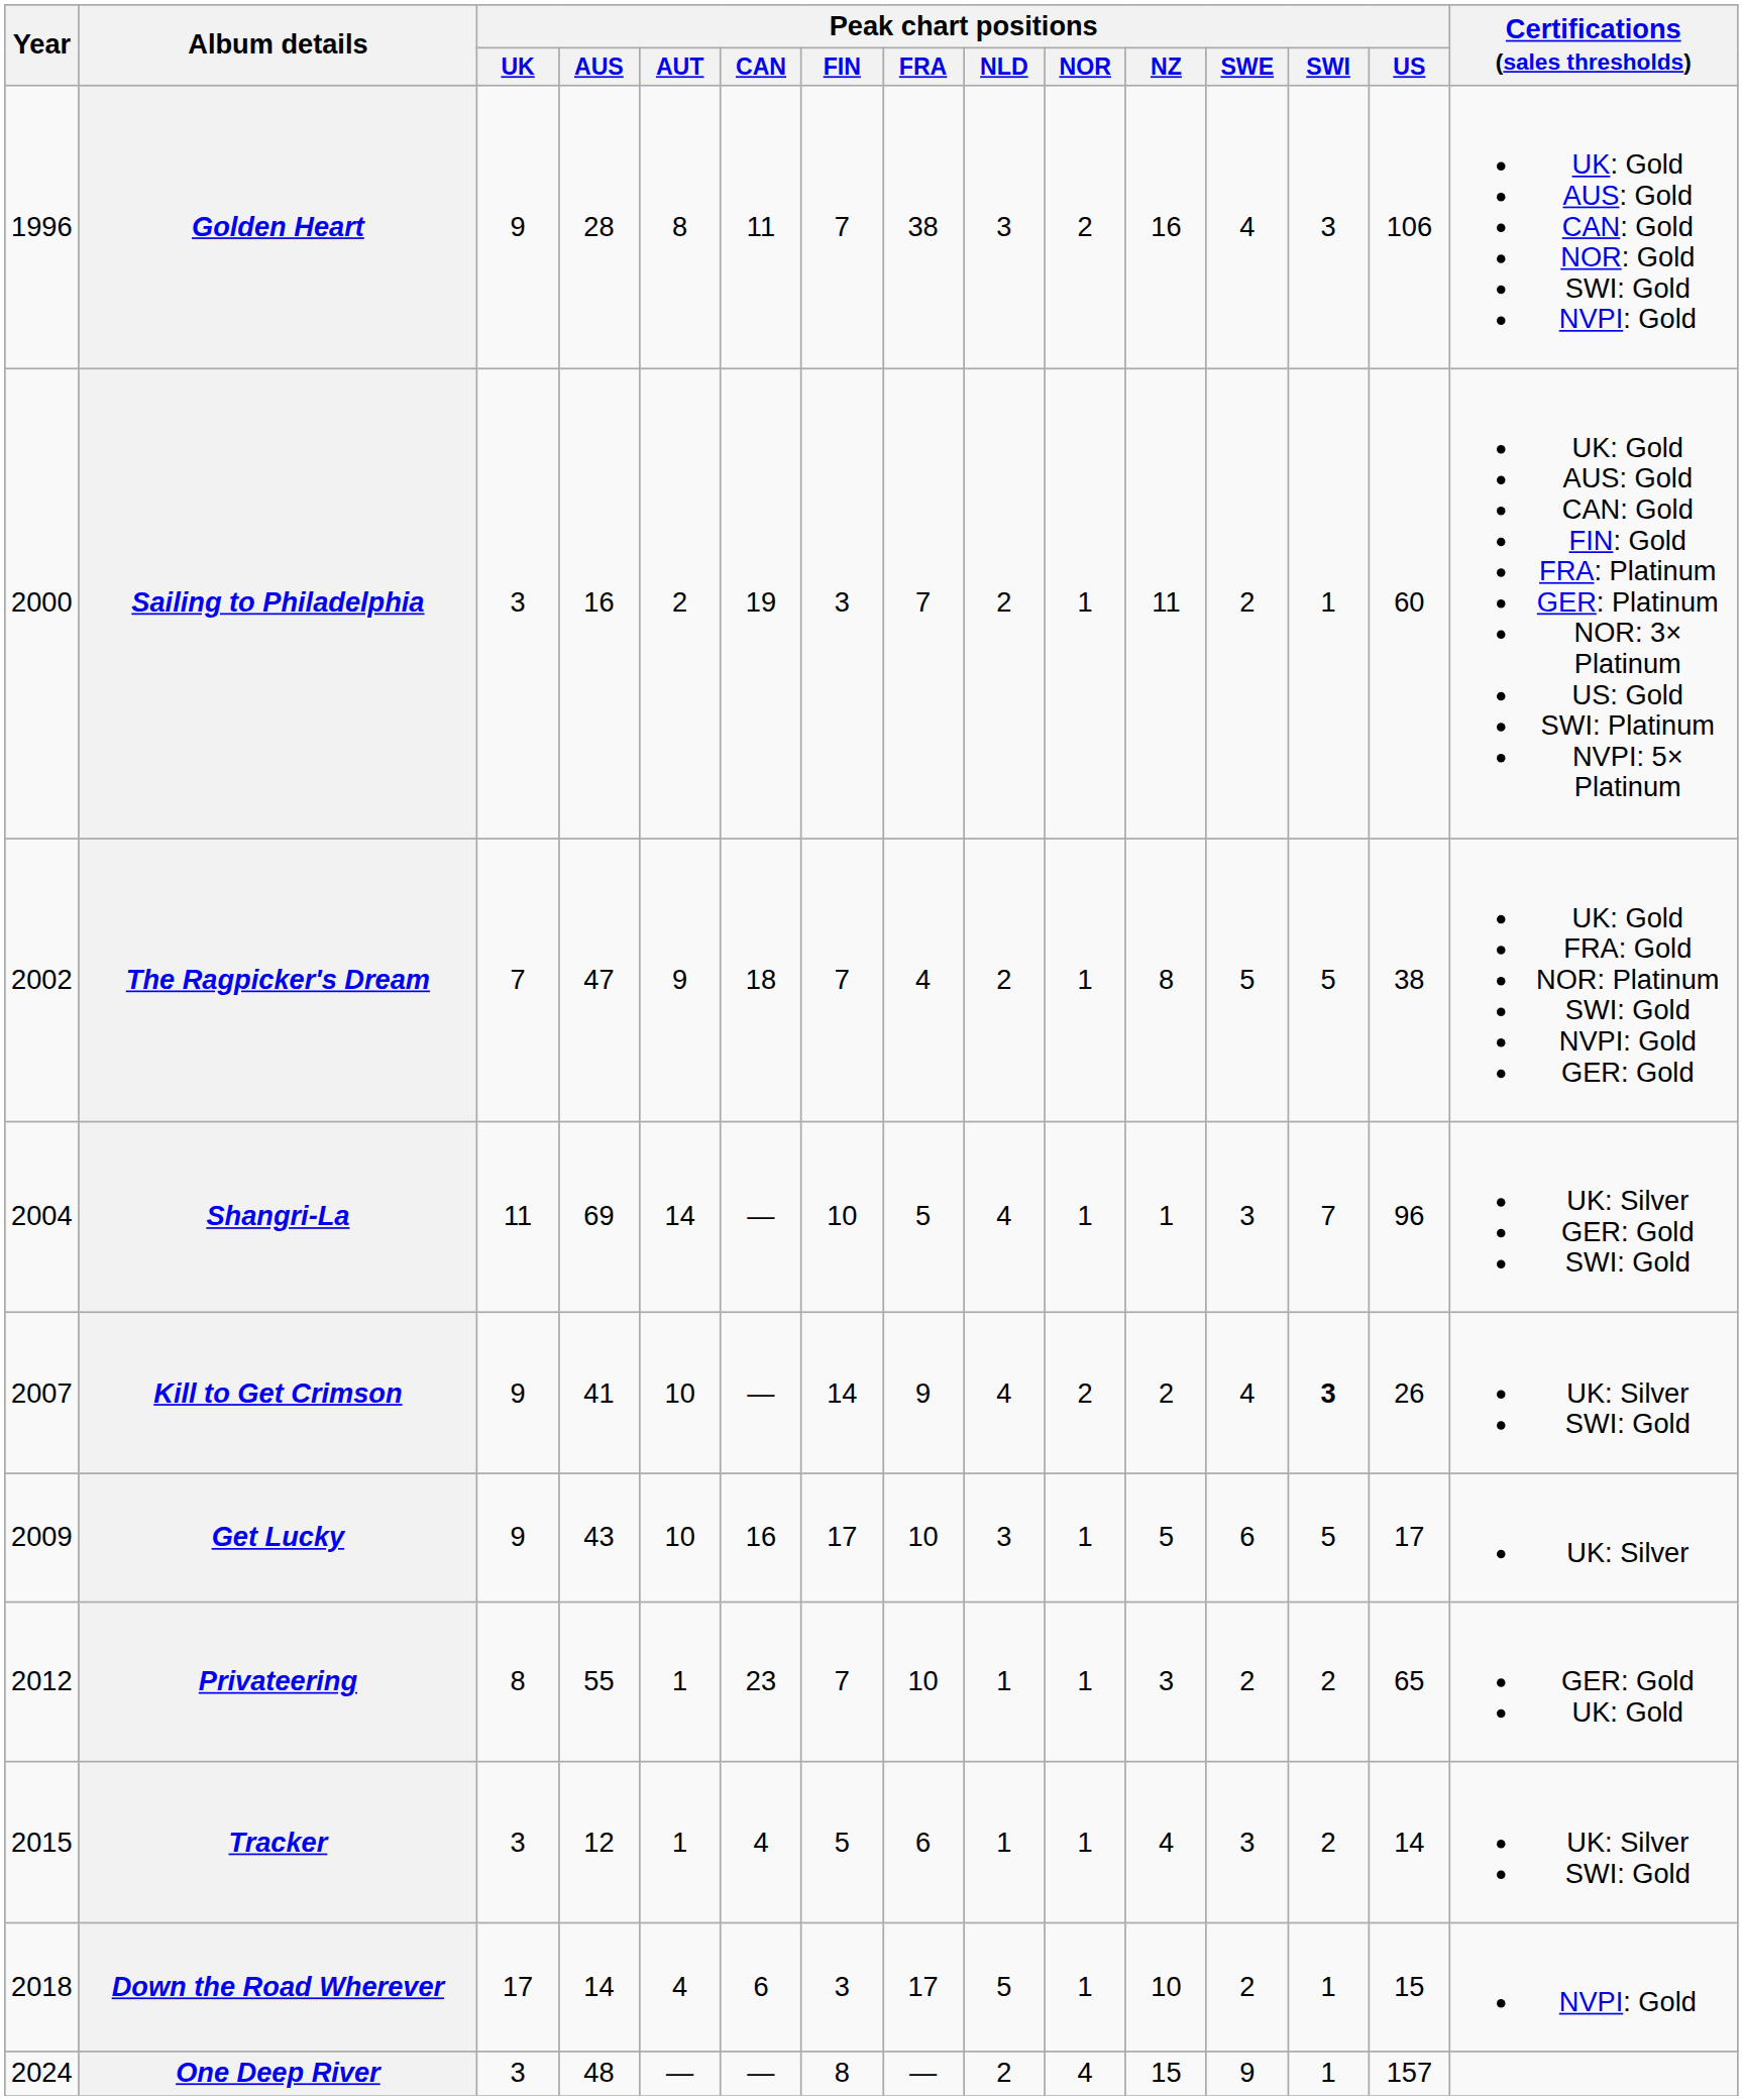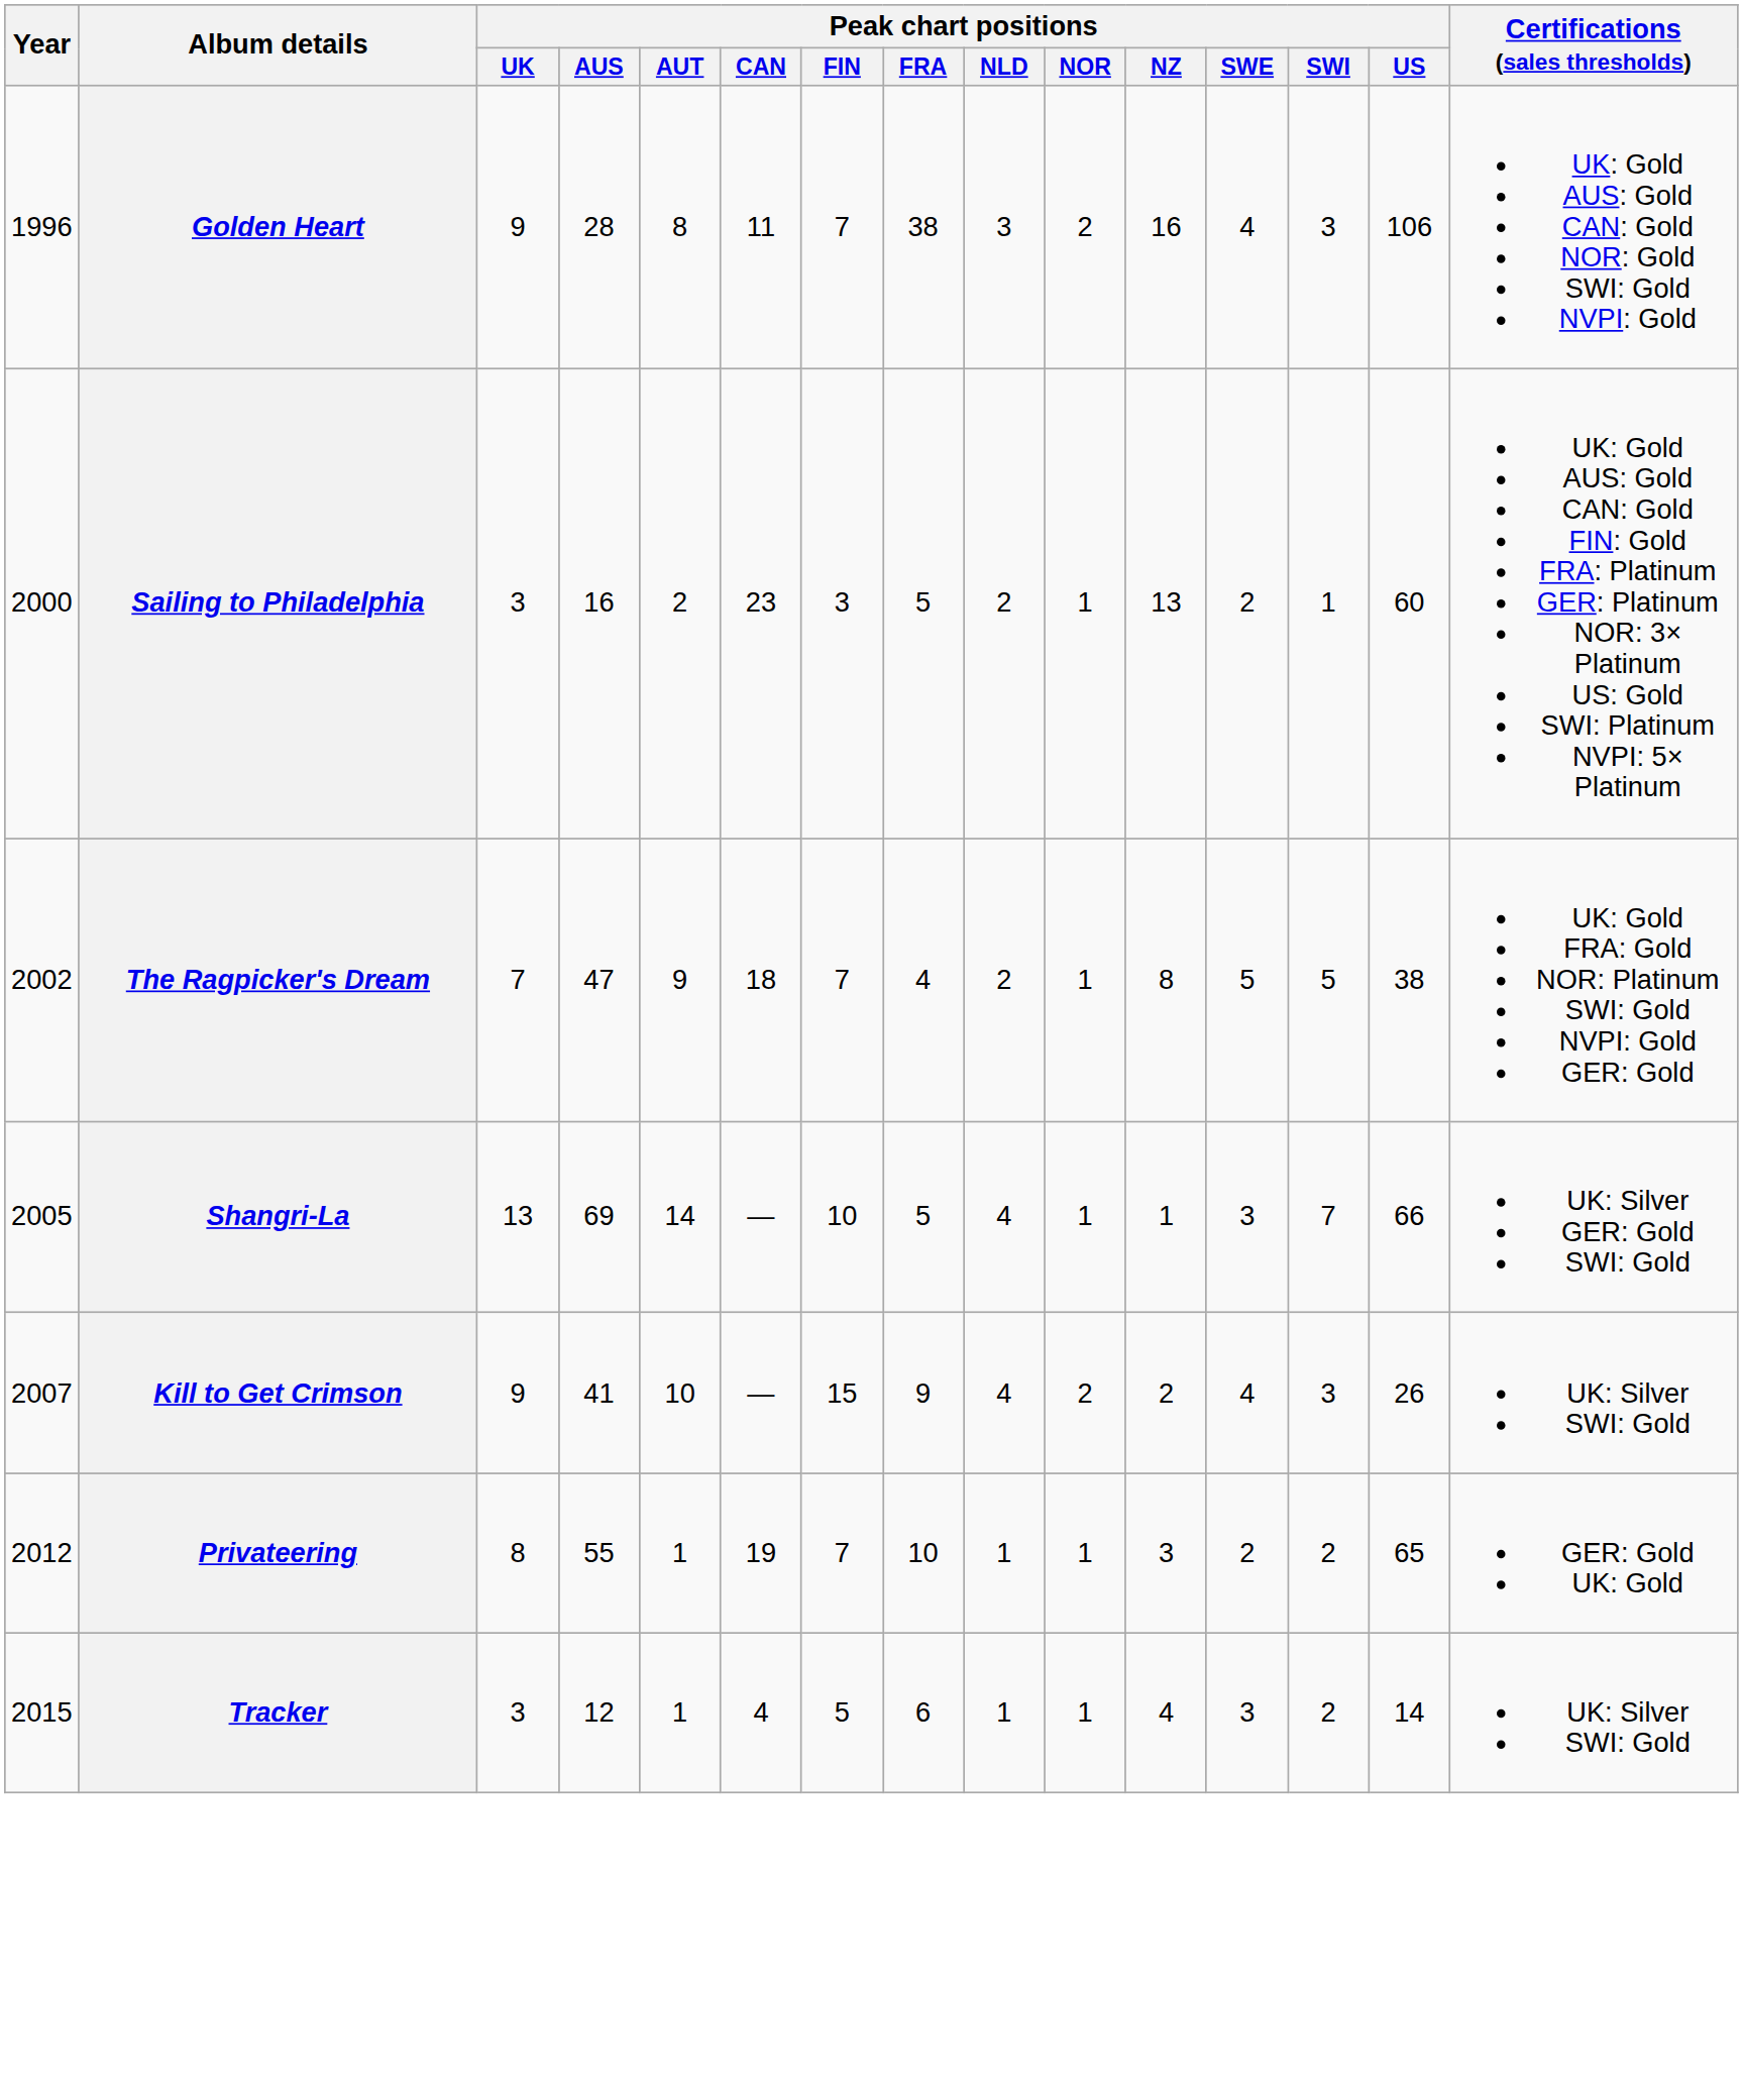Sailing to Philadelphia | Peak chart positions / CAN: 19 -> 23
Sailing to Philadelphia | Peak chart positions / FRA: 7 -> 5
Sailing to Philadelphia | Peak chart positions / NZ: 11 -> 13
Shangri-La | Year: 2004 -> 2005
Shangri-La | Peak chart positions / UK: 11 -> 13
Shangri-La | Peak chart positions / US: 96 -> 66
Kill to Get Crimson | Peak chart positions / FIN: 14 -> 15
Kill to Get Crimson | Peak chart positions / SWI: bold -> normal
- row: 2009 | Get Lucky | 9 | 43 | 10 | 16 | 17 | 10 | 3 | 1 | 5 | 6 | 5 | 17 | UK: Silver
Privateering | Peak chart positions / CAN: 23 -> 19
- row: 2018 | Down the Road Wherever | 17 | 14 | 4 | 6 | 3 | 17 | 5 | 1 | 10 | 2 | 1 | 15 | NVPI: Gold
- row: 2024 | One Deep River | 3 | 48 | — | — | 8 | — | 2 | 4 | 15 | 9 | 1 | 157
